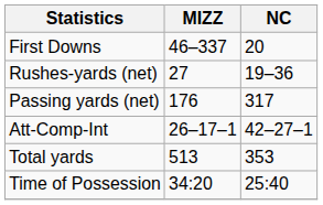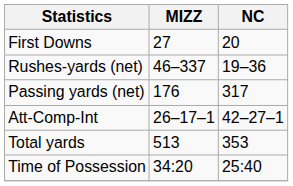First Downs | MIZZ: 46–337 -> 27
Rushes-yards (net) | MIZZ: 27 -> 46–337
